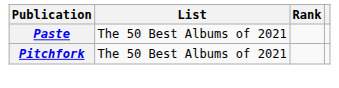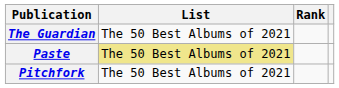+ row: The Guardian | The 50 Best Albums of 2021
Paste | List: no background -> khaki background
